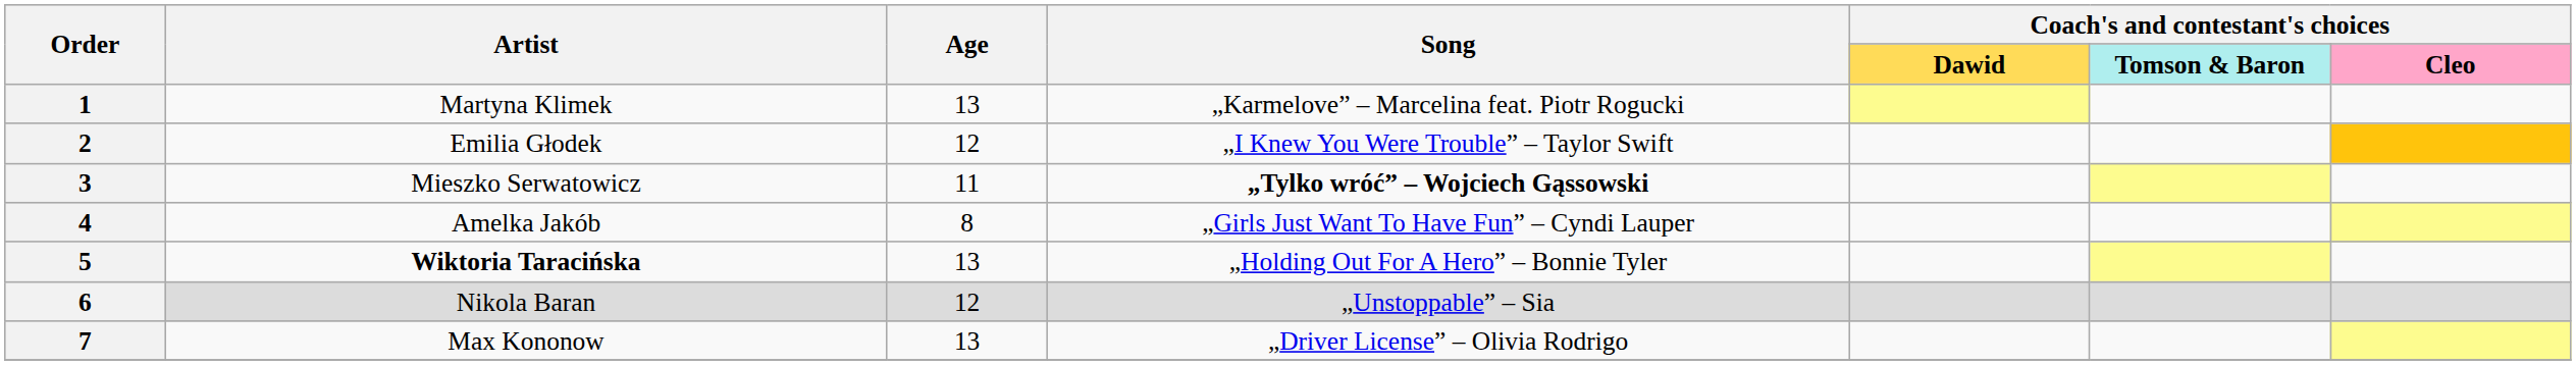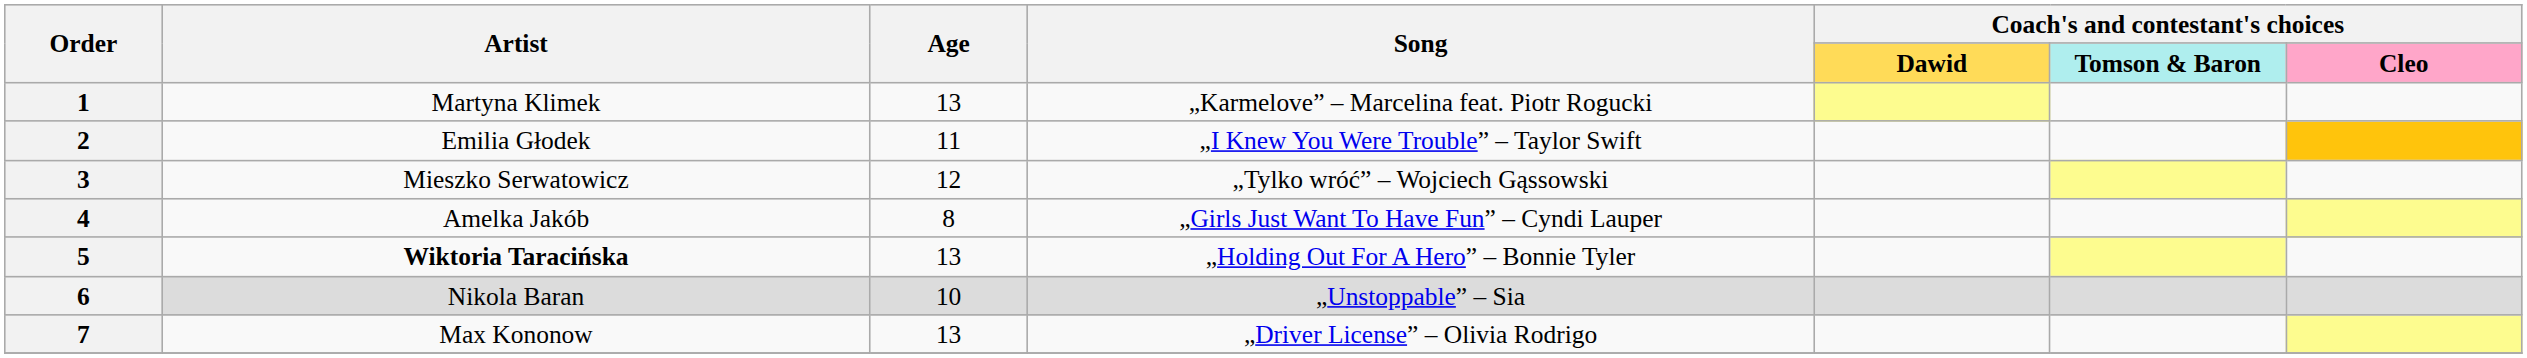2 | Age: 12 -> 11
3 | Age: 11 -> 12
3 | Song: bold -> normal
6 | Age: 12 -> 10
